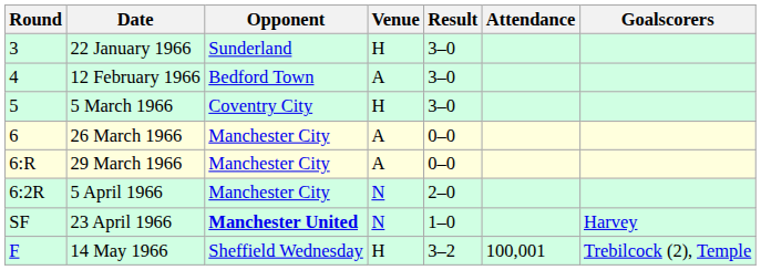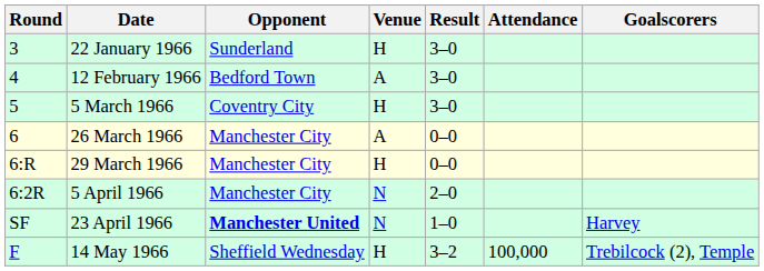29 March 1966 | Venue: A -> H
14 May 1966 | Attendance: 100,001 -> 100,000
